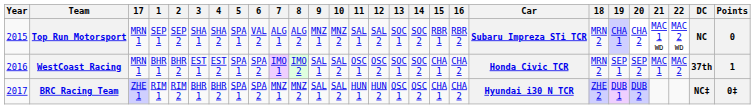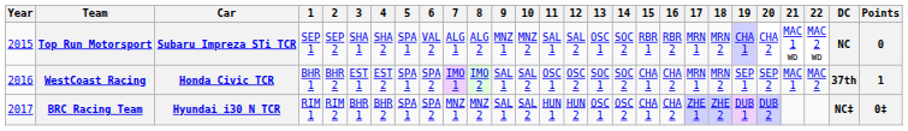columns swapped: Car <-> 17
Top Run Motorsport | 13: SOC 1 -> OSC 1
